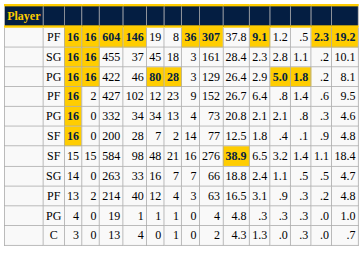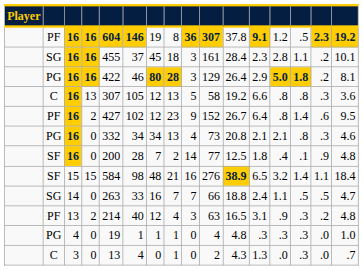+ row: C | 16 | 13 | 307 | 105 | 12 | 13 | 5 | 58 | 19.2 | 6.6 | .8 | .8 | .3 | 3.6
